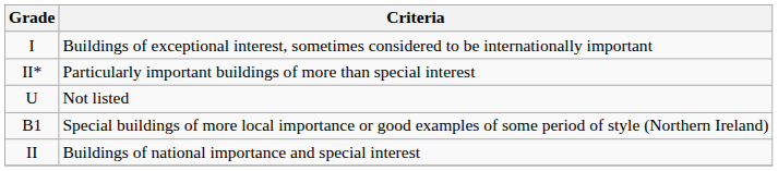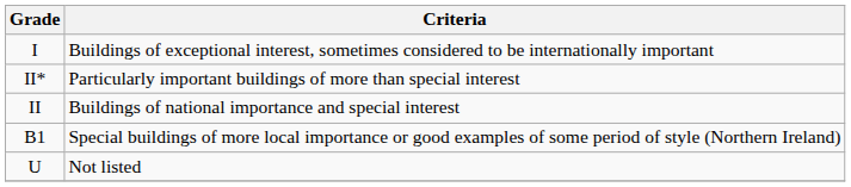rows swapped: Buildings of national importance and special interest <-> Not listed
